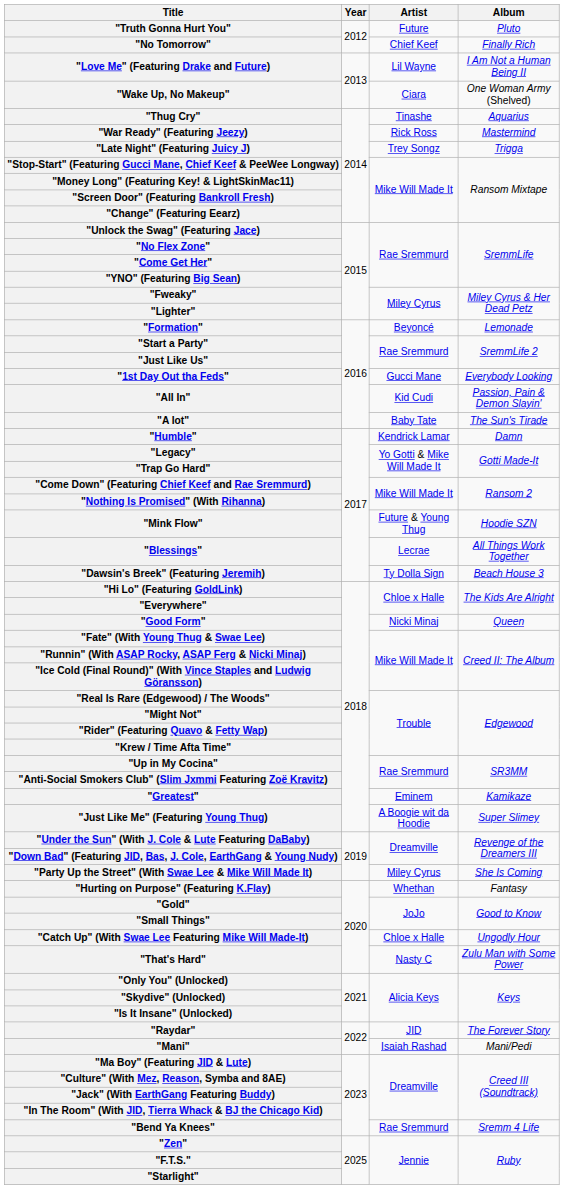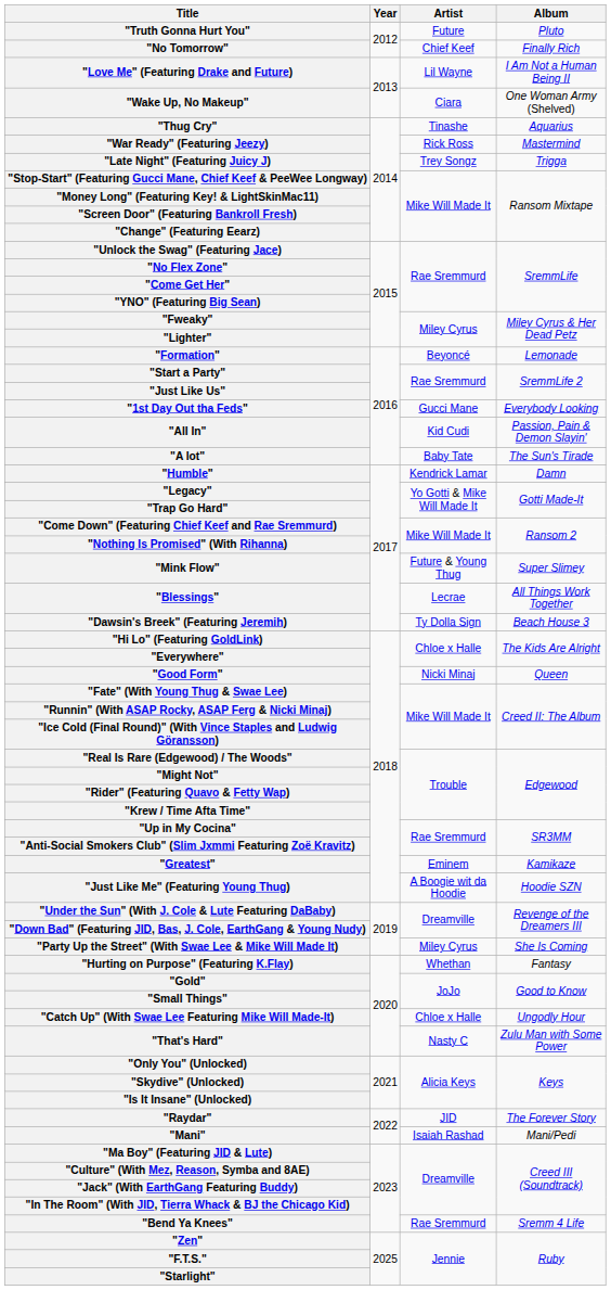"Mink Flow" | Album: Hoodie SZN -> Super Slimey
"Just Like Me" (Featuring Young Thug) | Album: Super Slimey -> Hoodie SZN
